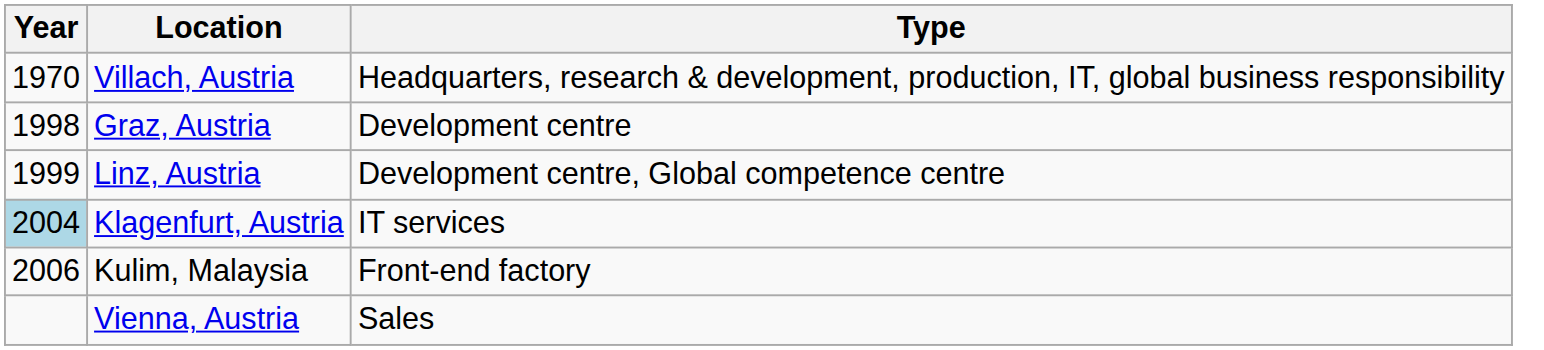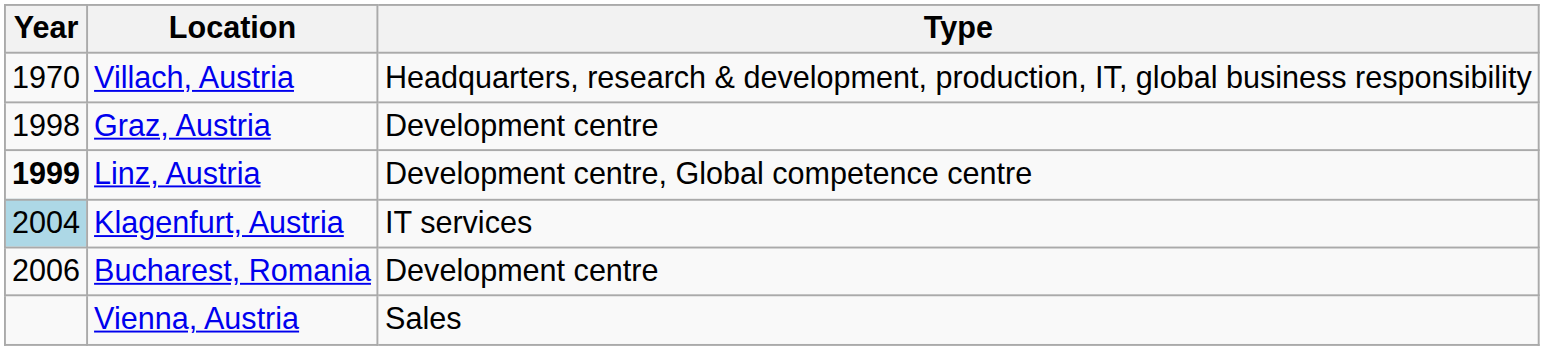Linz, Austria | Year: normal -> bold
+ row: 2006 | Bucharest, Romania | Development centre
- row: 2006 | Kulim, Malaysia | Front-end factory
